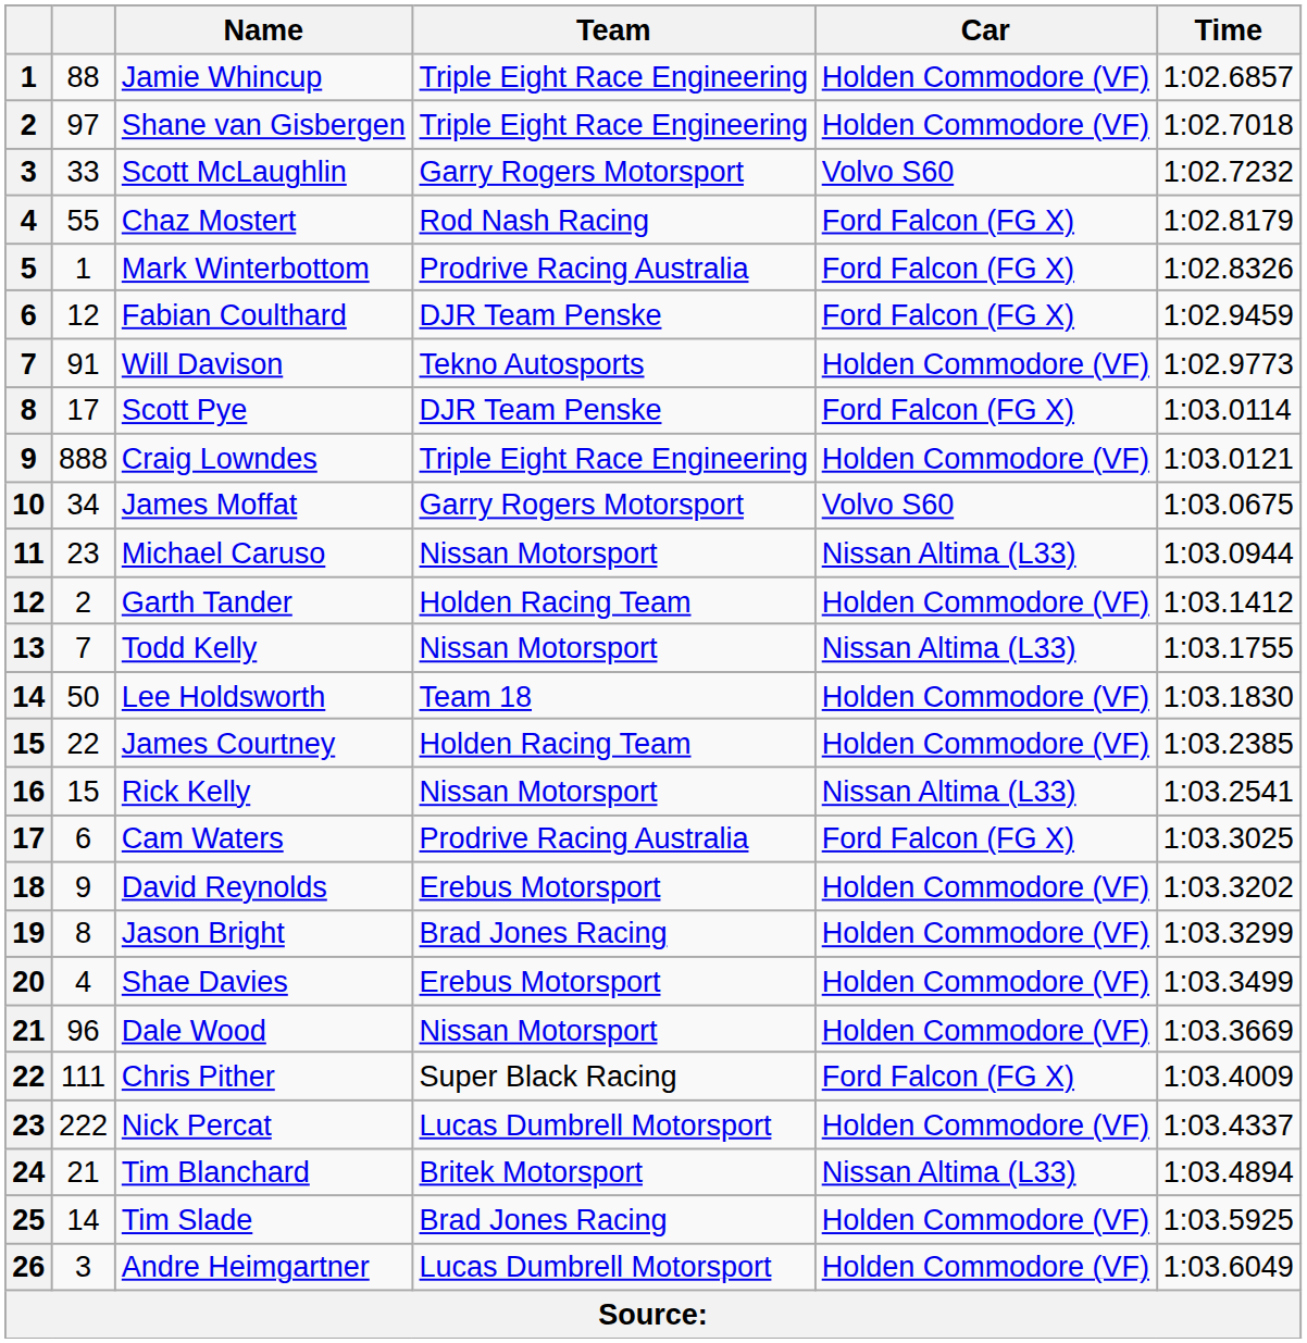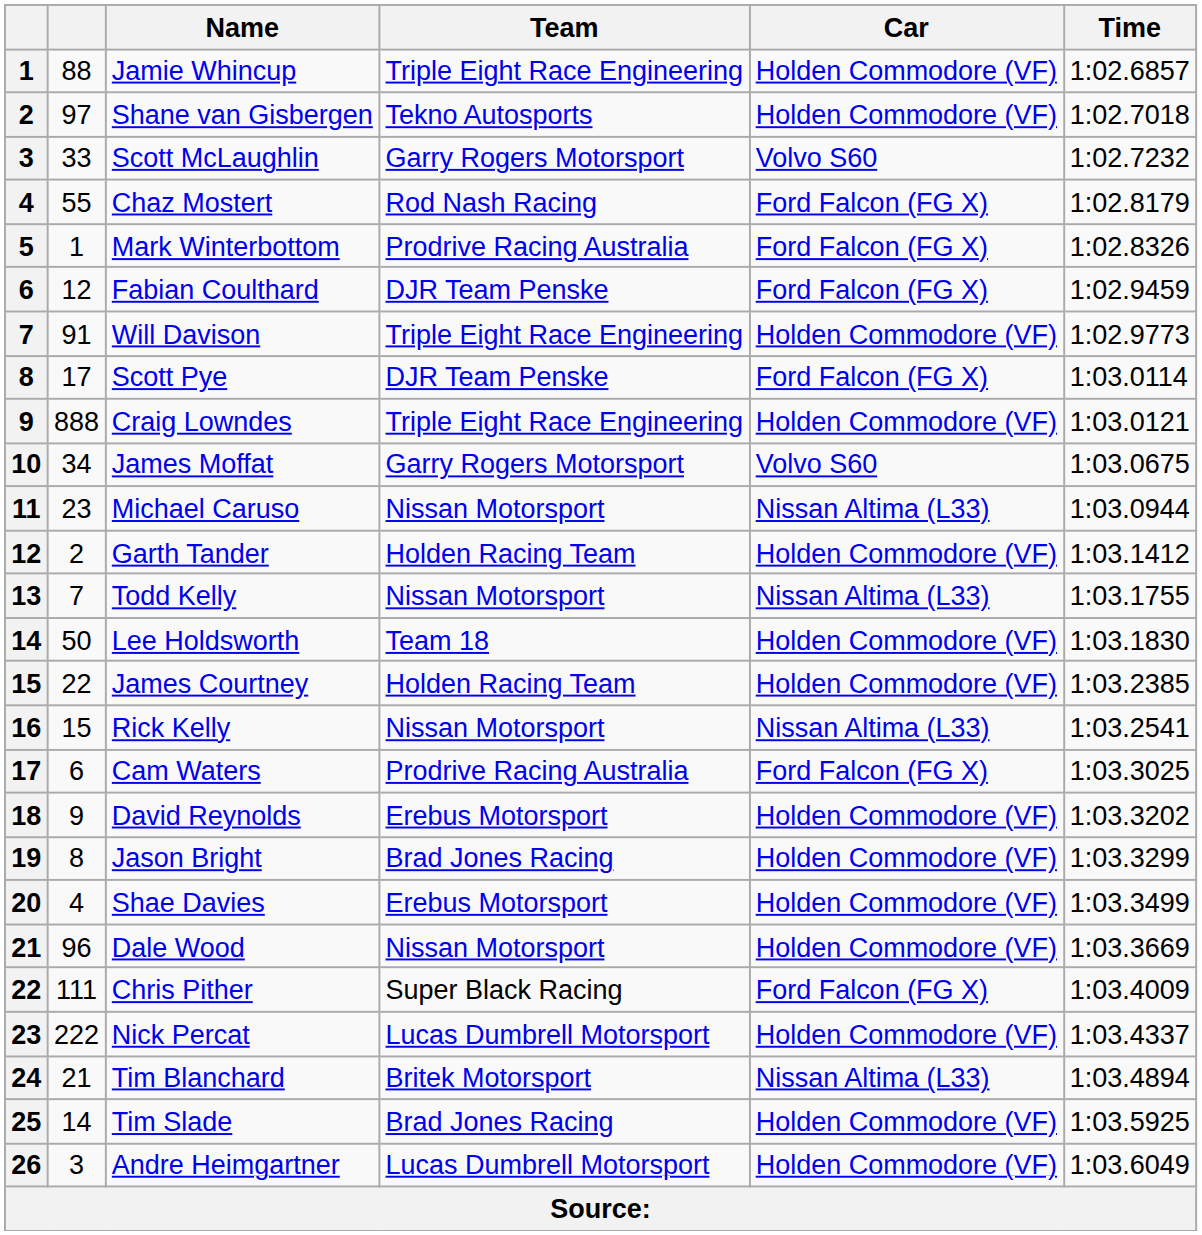Shane van Gisbergen | Team: Triple Eight Race Engineering -> Tekno Autosports
Will Davison | Team: Tekno Autosports -> Triple Eight Race Engineering
